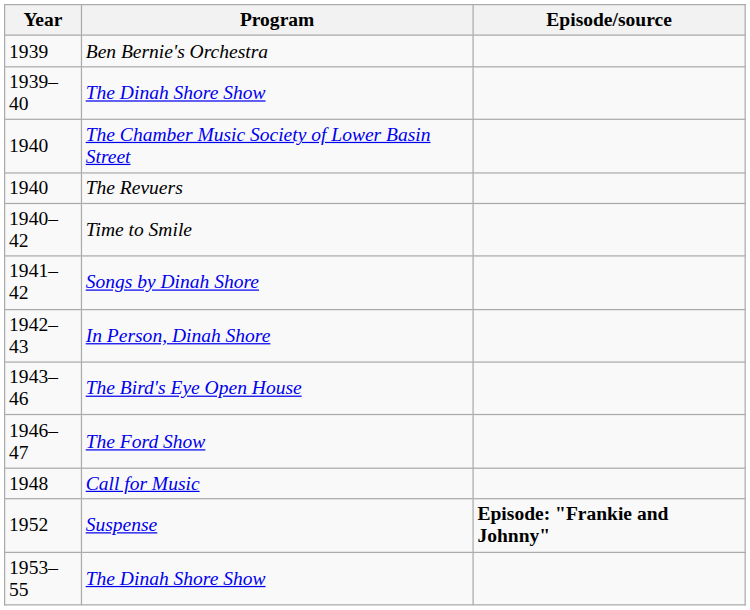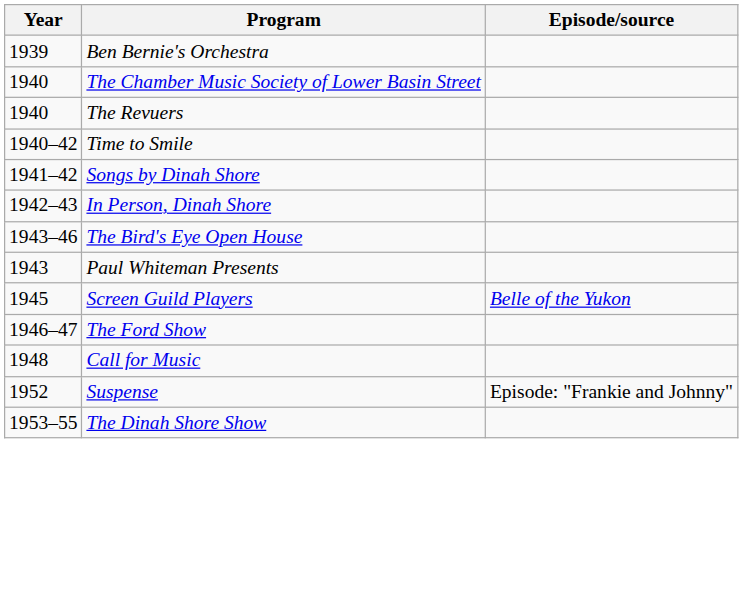- row: 1939–40 | The Dinah Shore Show
+ row: 1943 | Paul Whiteman Presents
+ row: 1945 | Screen Guild Players | Belle of the Yukon
Suspense | Episode/source: bold -> normal
